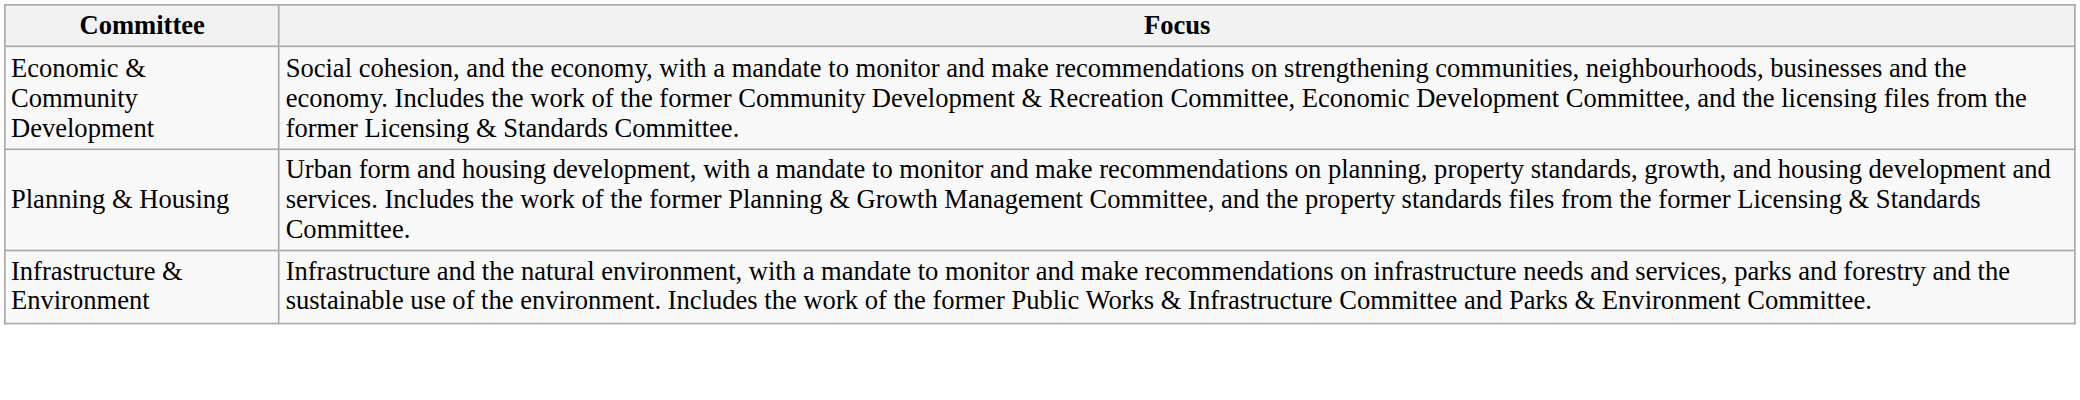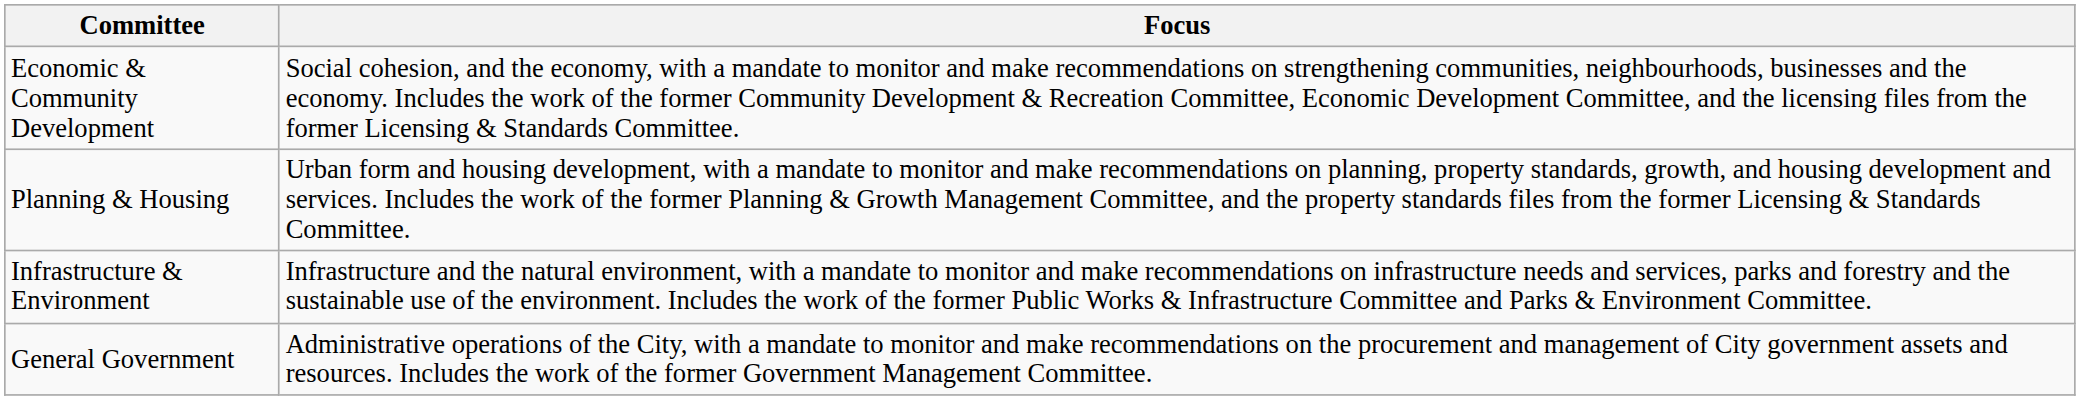+ row: General Government | Administrative operations of the City, with a mandate to monitor and make recommendations on the procurement and management of City government assets and resources. Includes the work of the former Government Management Committee.
